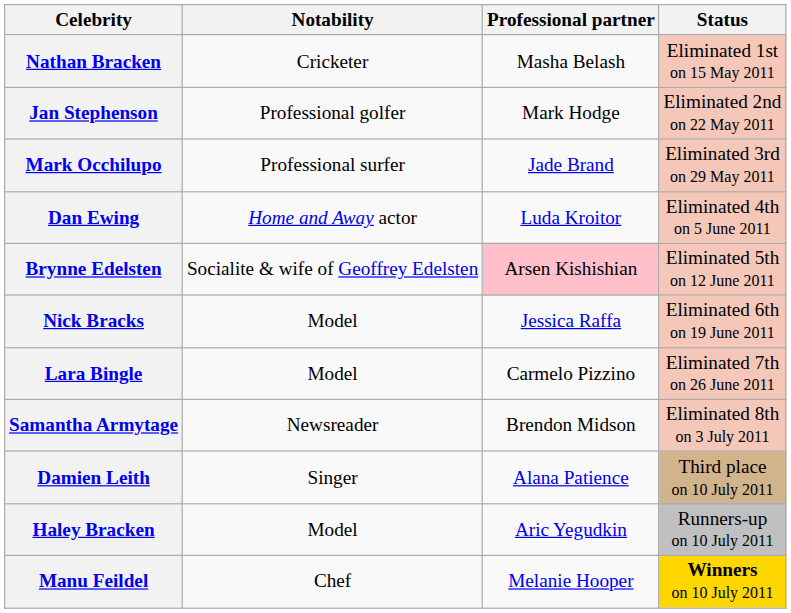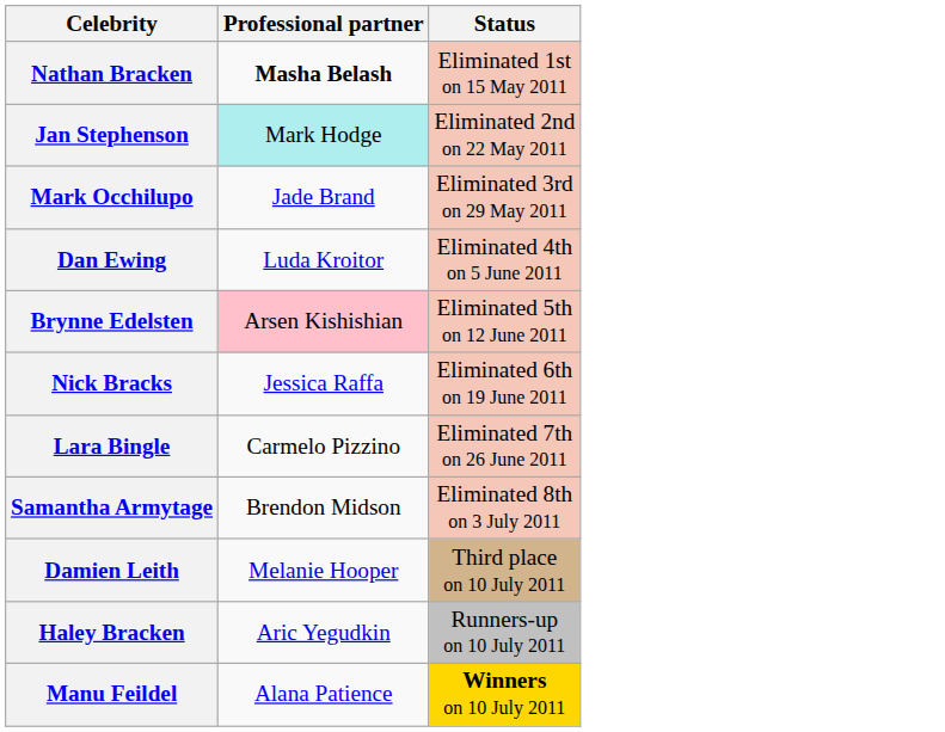- column: Notability | Cricketer | Professional golfer | Professional surfer | Home and Away actor | Socialite & wife of Geoffrey Edelsten | Model | Model | Newsreader | Singer | Model | Chef
Nathan Bracken | Professional partner: normal -> bold
Jan Stephenson | Professional partner: no background -> paleturquoise background
Damien Leith | Professional partner: Alana Patience -> Melanie Hooper
Manu Feildel | Professional partner: Melanie Hooper -> Alana Patience
